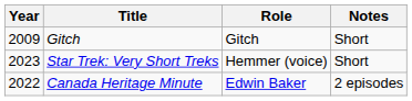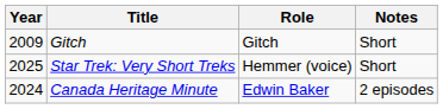Star Trek: Very Short Treks | Year: 2023 -> 2025
Canada Heritage Minute | Year: 2022 -> 2024
